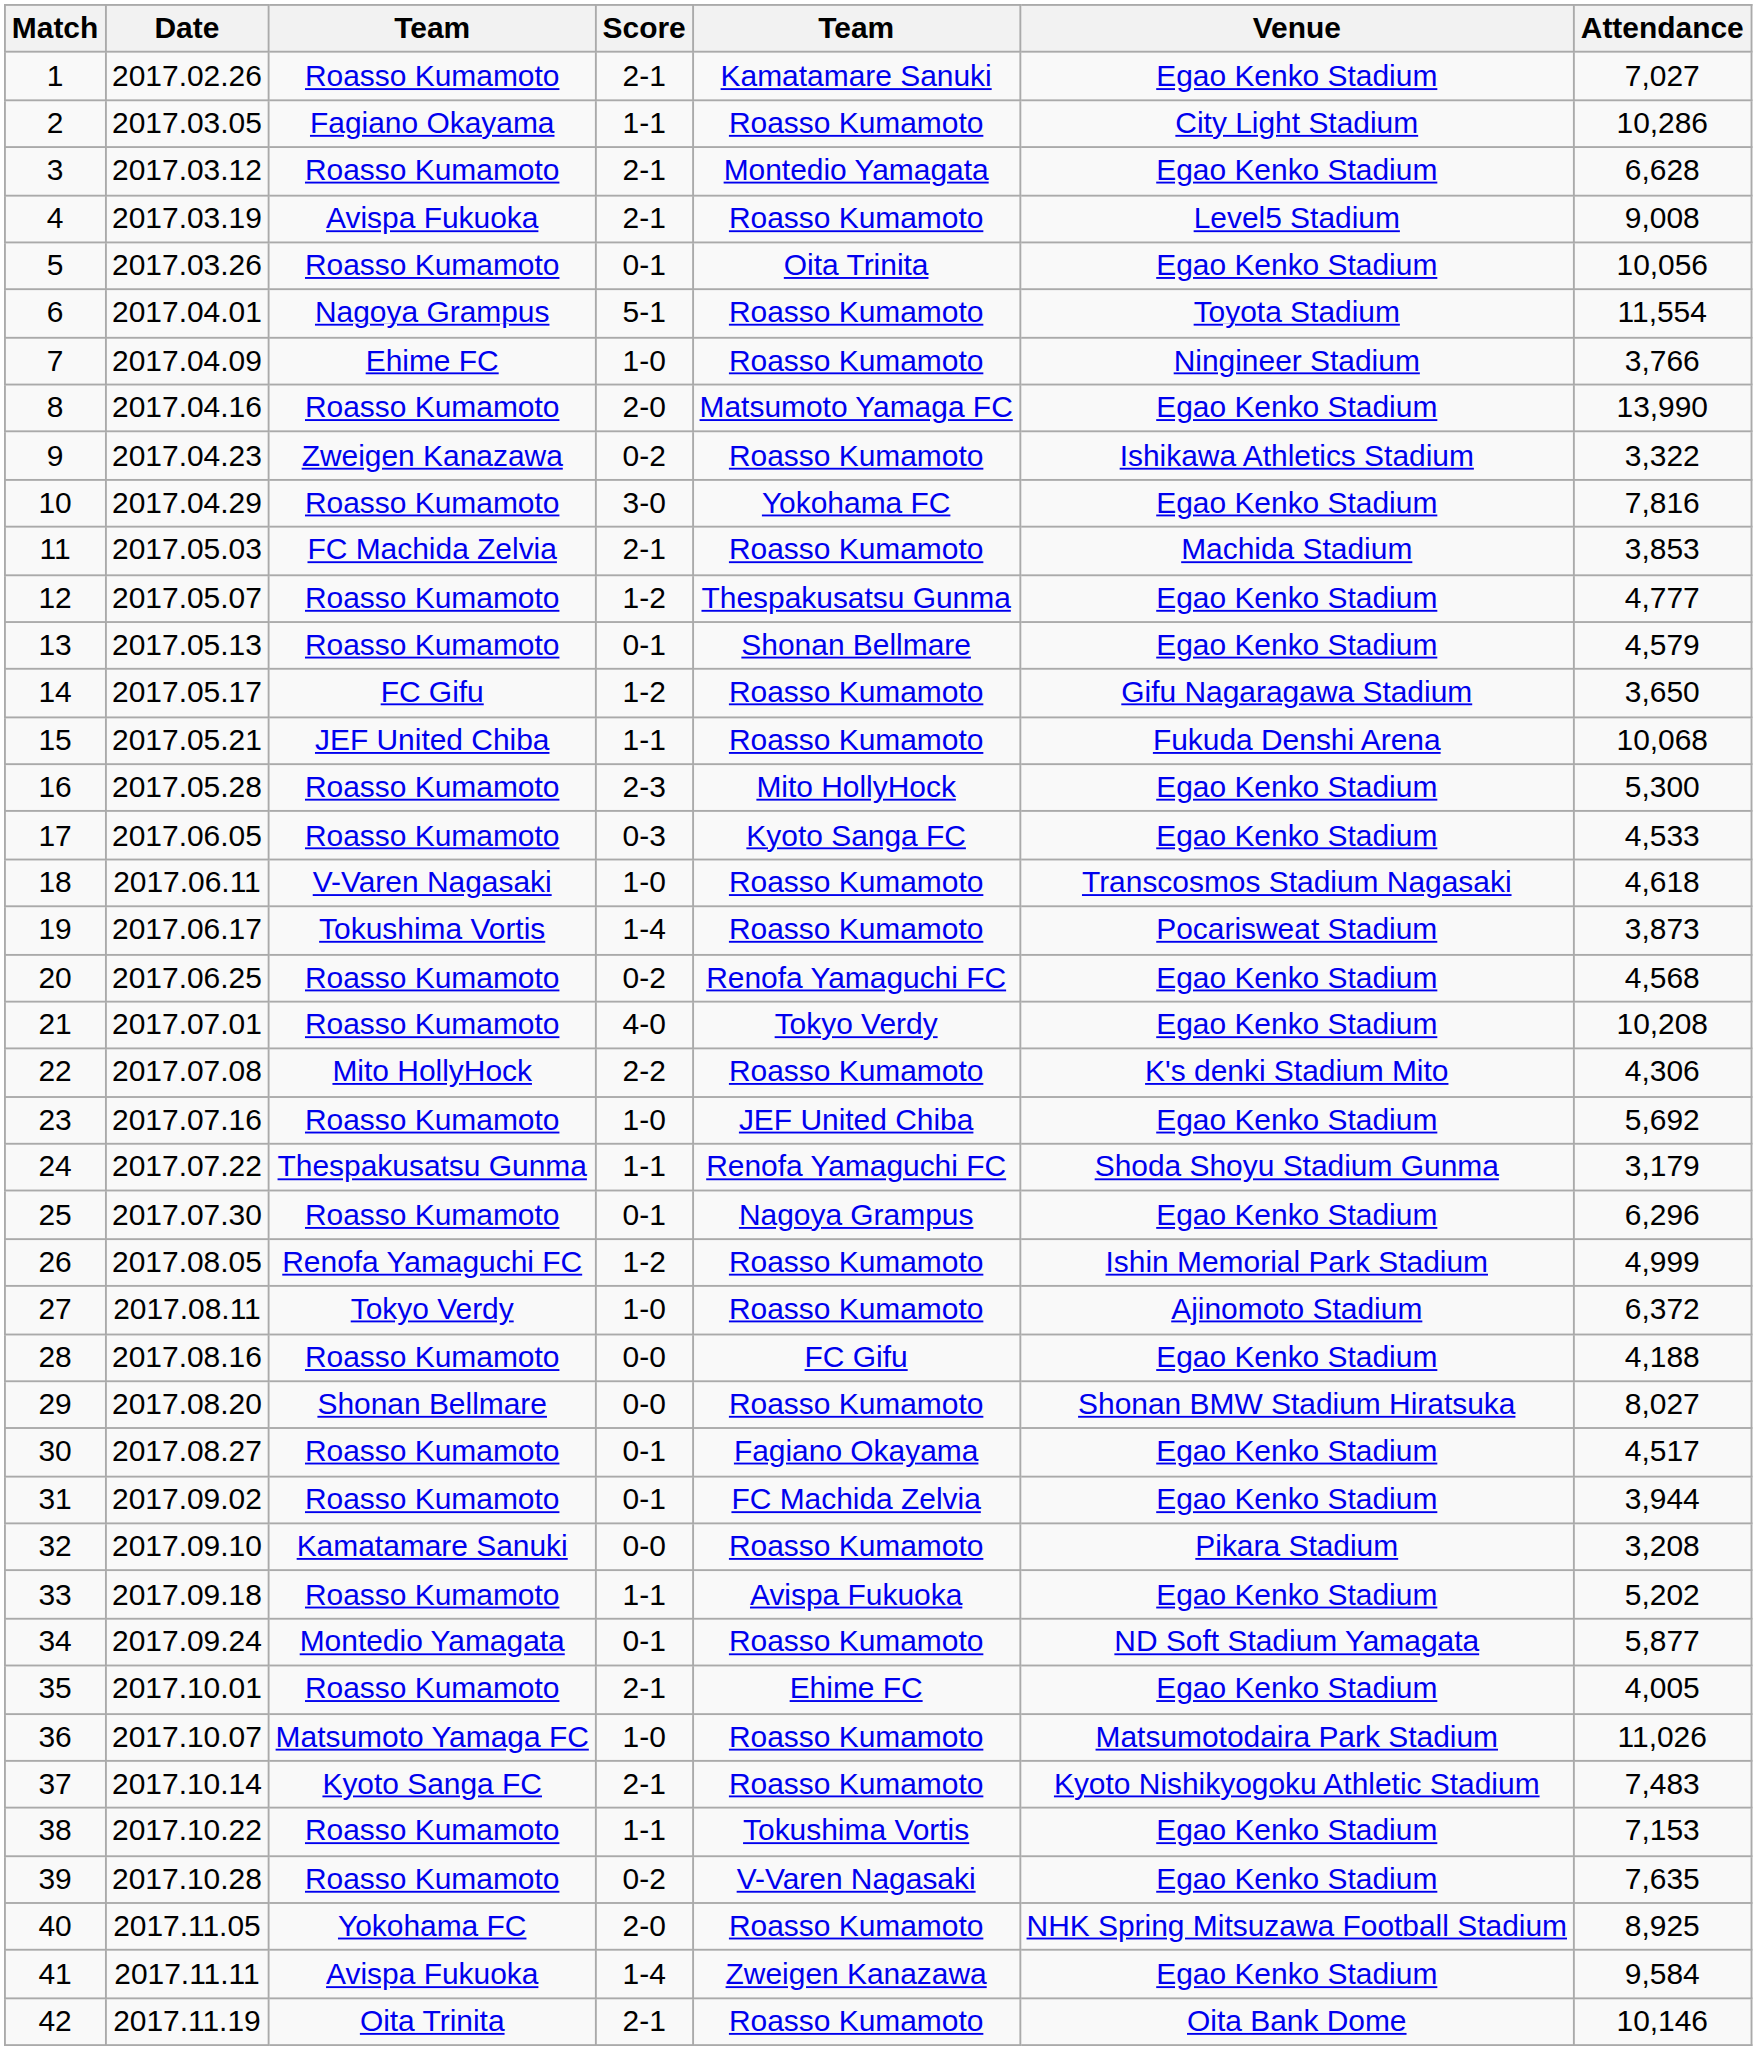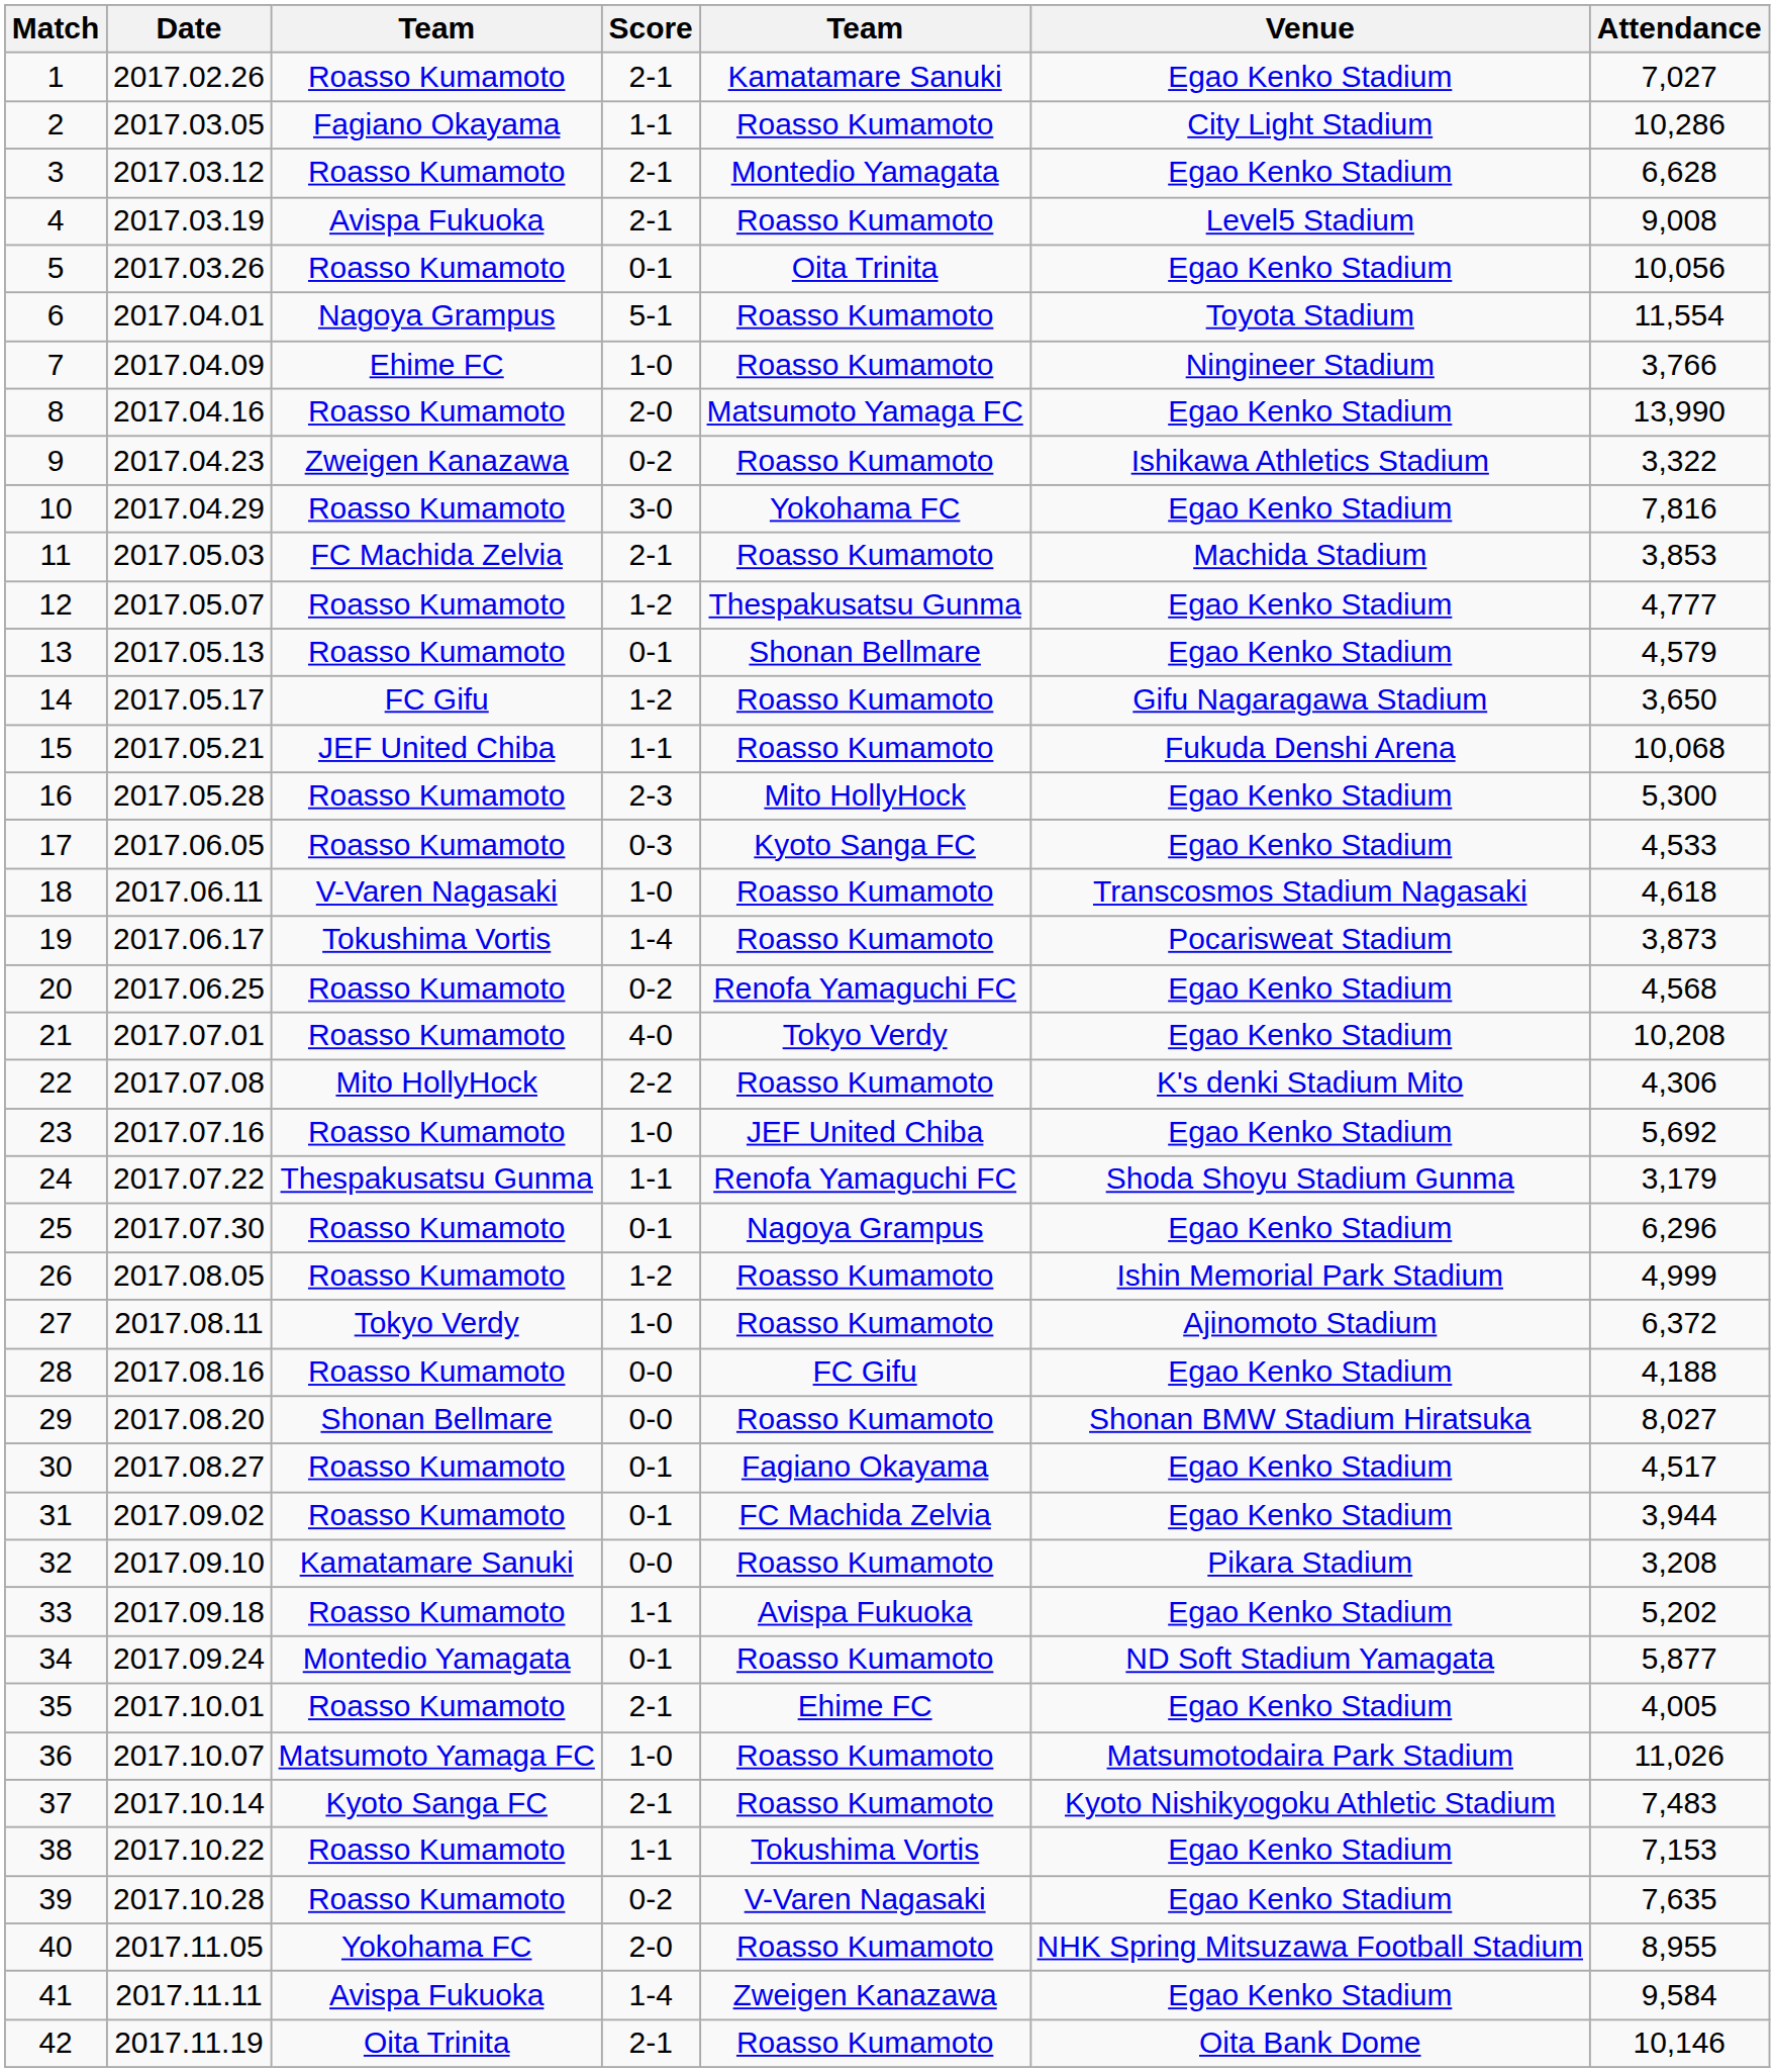26 | column 3: Renofa Yamaguchi FC -> Roasso Kumamoto
40 | Attendance: 8,925 -> 8,955
